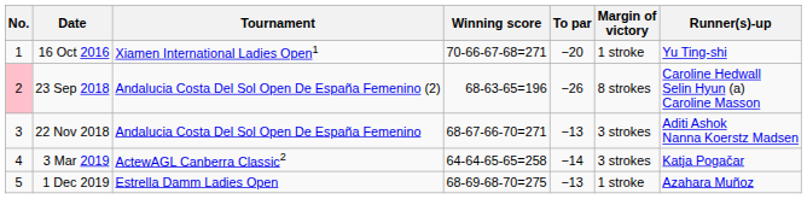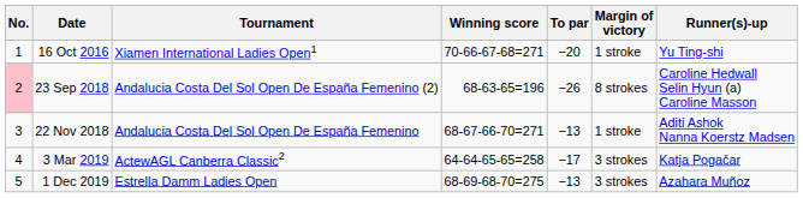22 Nov 2018 | Margin of victory: 3 strokes -> 1 stroke
3 Mar 2019 | To par: −14 -> −17
1 Dec 2019 | Margin of victory: 1 stroke -> 3 strokes
